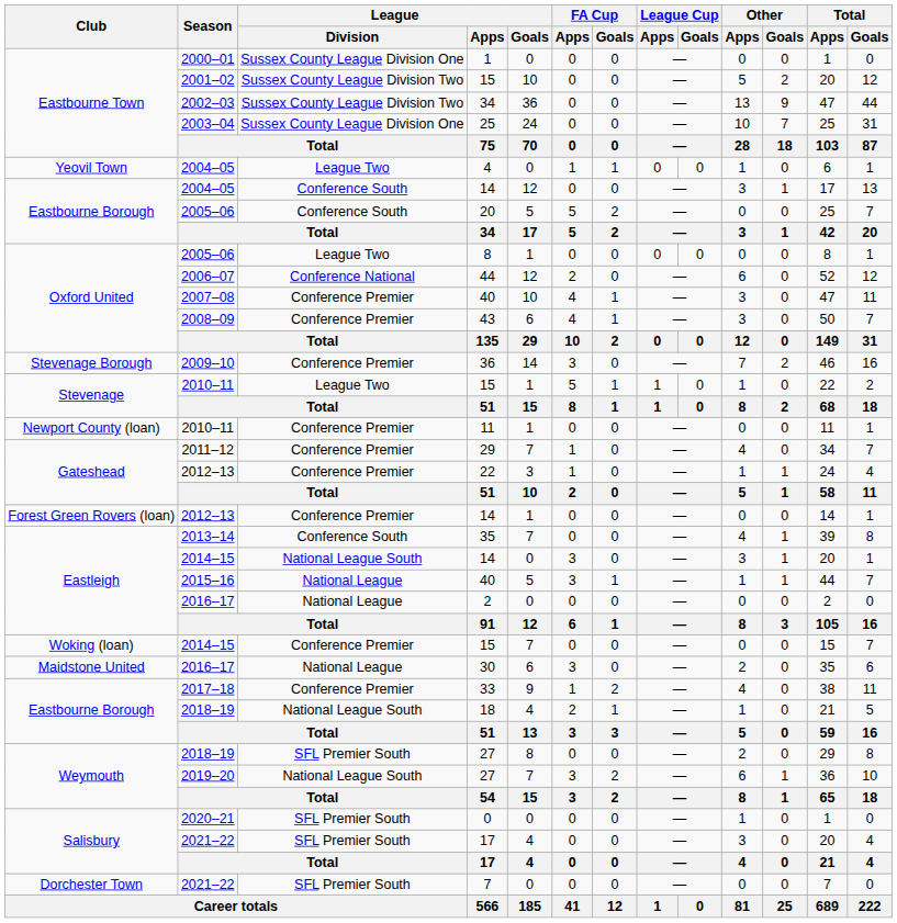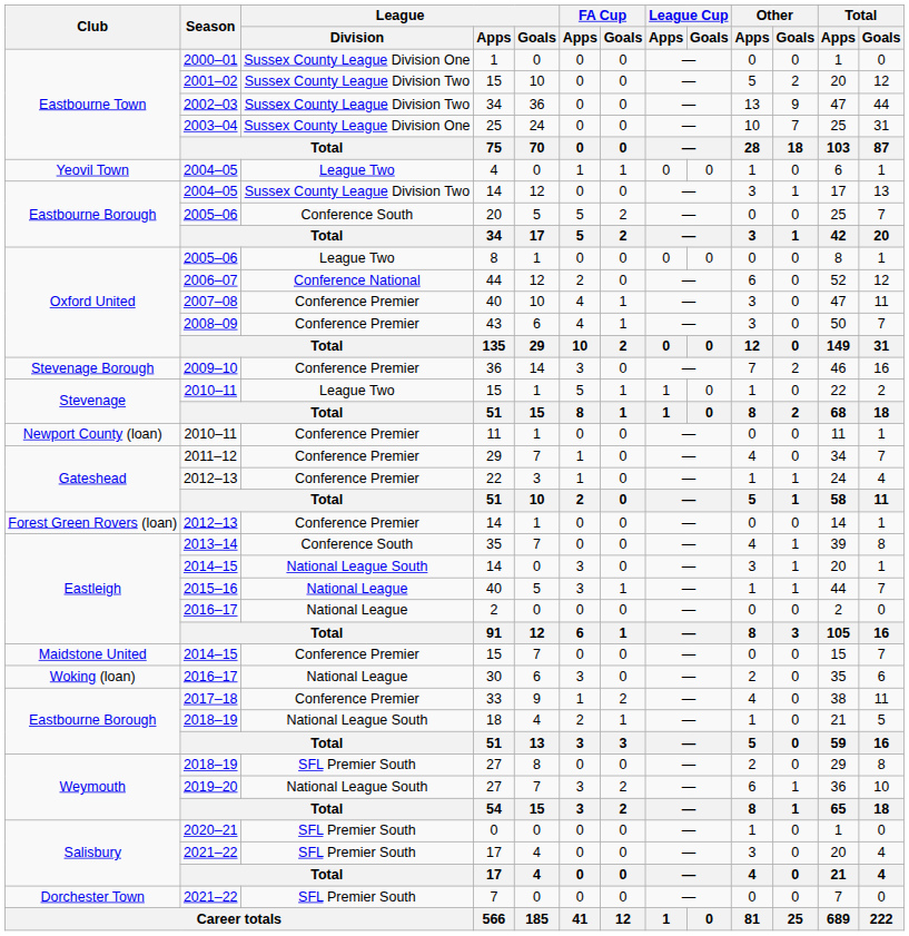2004–05 / 14 | League / Division: Conference South -> Sussex County League Division Two
2014–15 / 15 | Club: Woking (loan) -> Maidstone United
30 | Club: Maidstone United -> Woking (loan)
